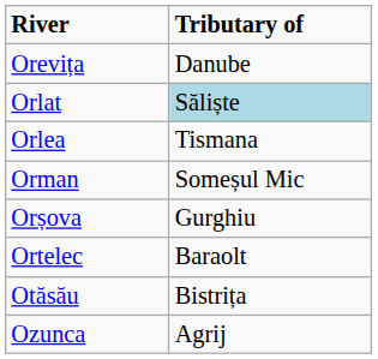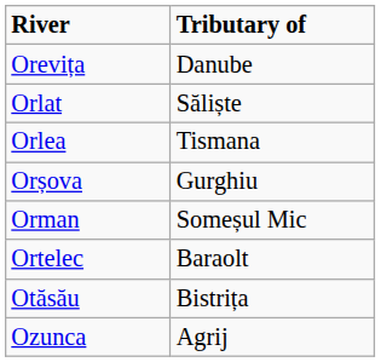Orlat | Tributary of: lightblue background -> no background
rows swapped: Orman <-> Orșova
